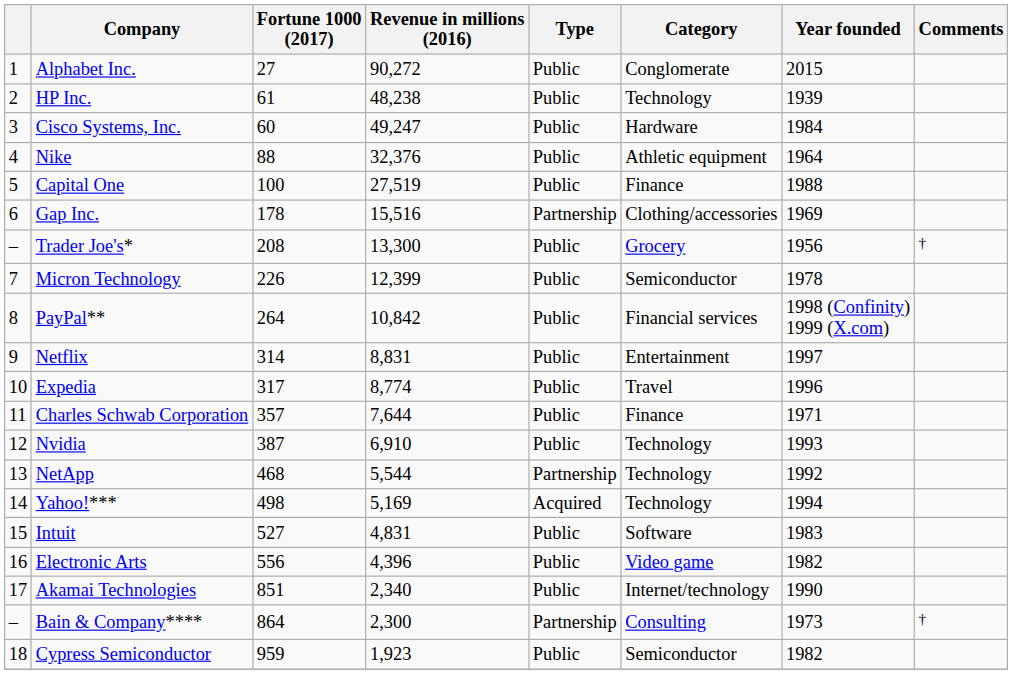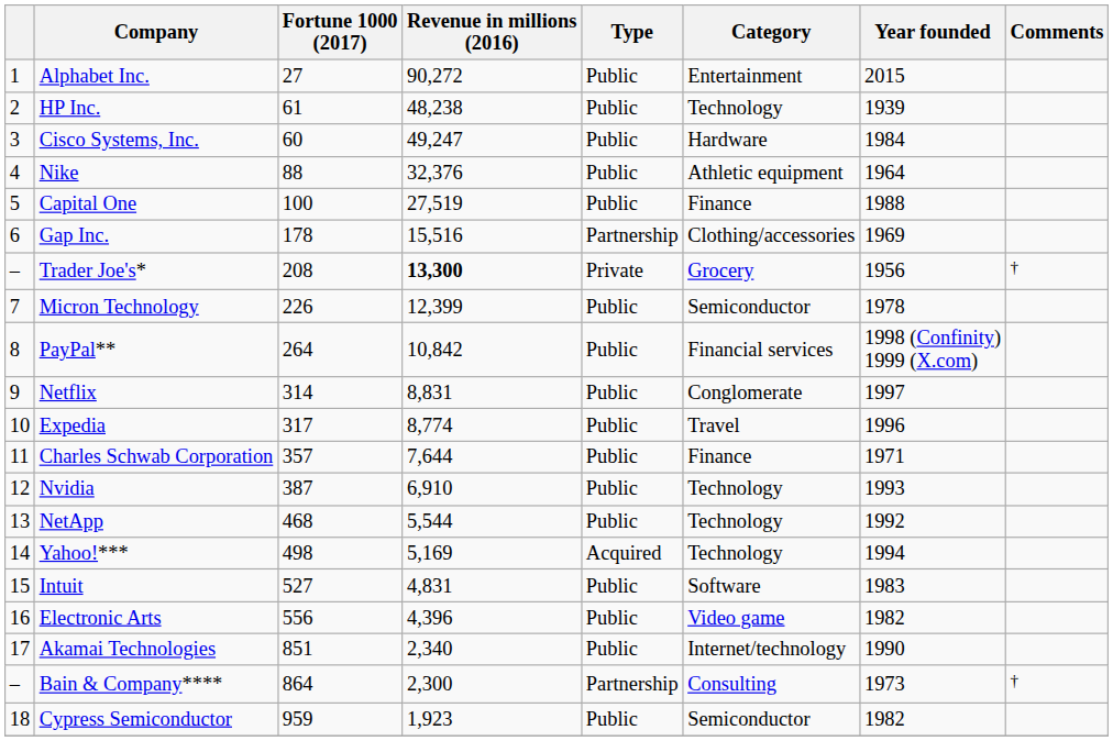Alphabet Inc. | Category: Conglomerate -> Entertainment
Trader Joe's* | Revenue in millions (2016): normal -> bold
Trader Joe's* | Type: Public -> Private
Netflix | Category: Entertainment -> Conglomerate
NetApp | Type: Partnership -> Public
